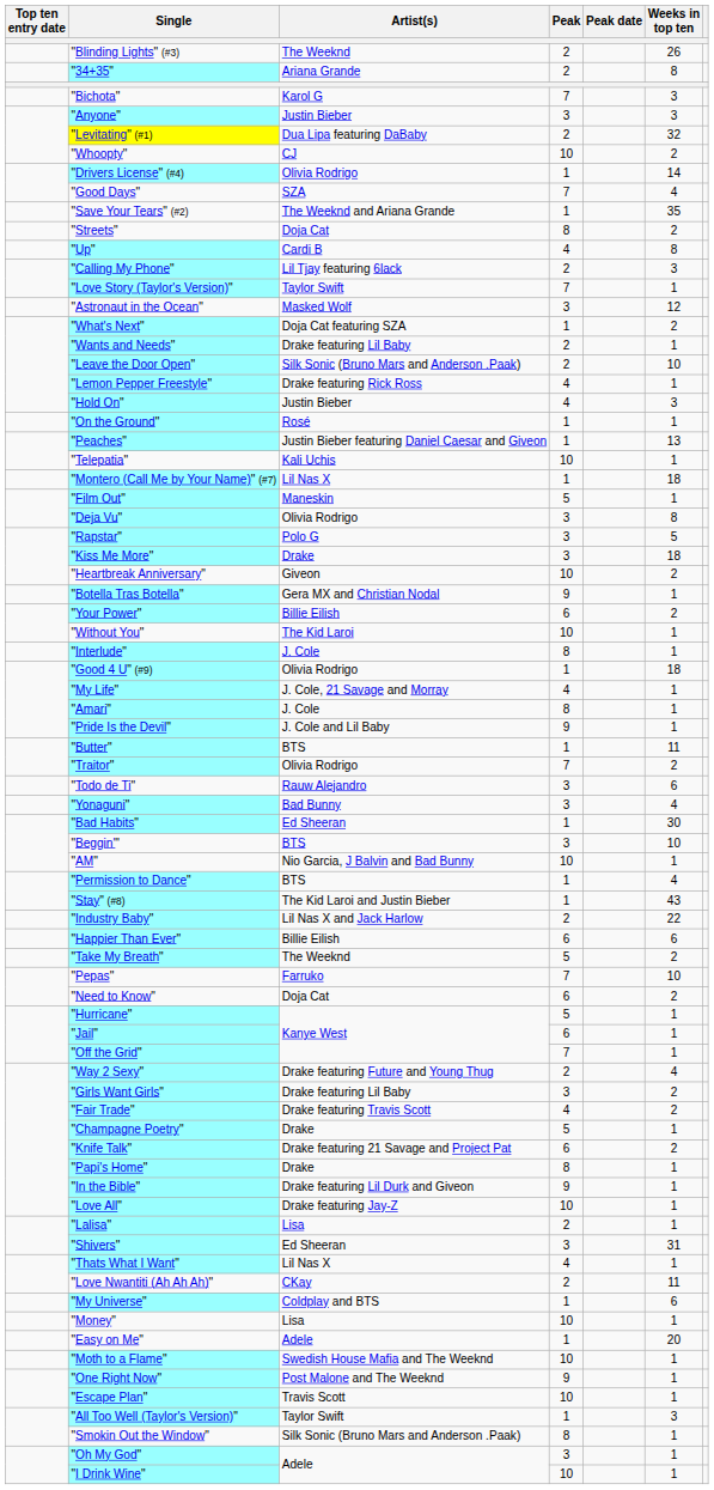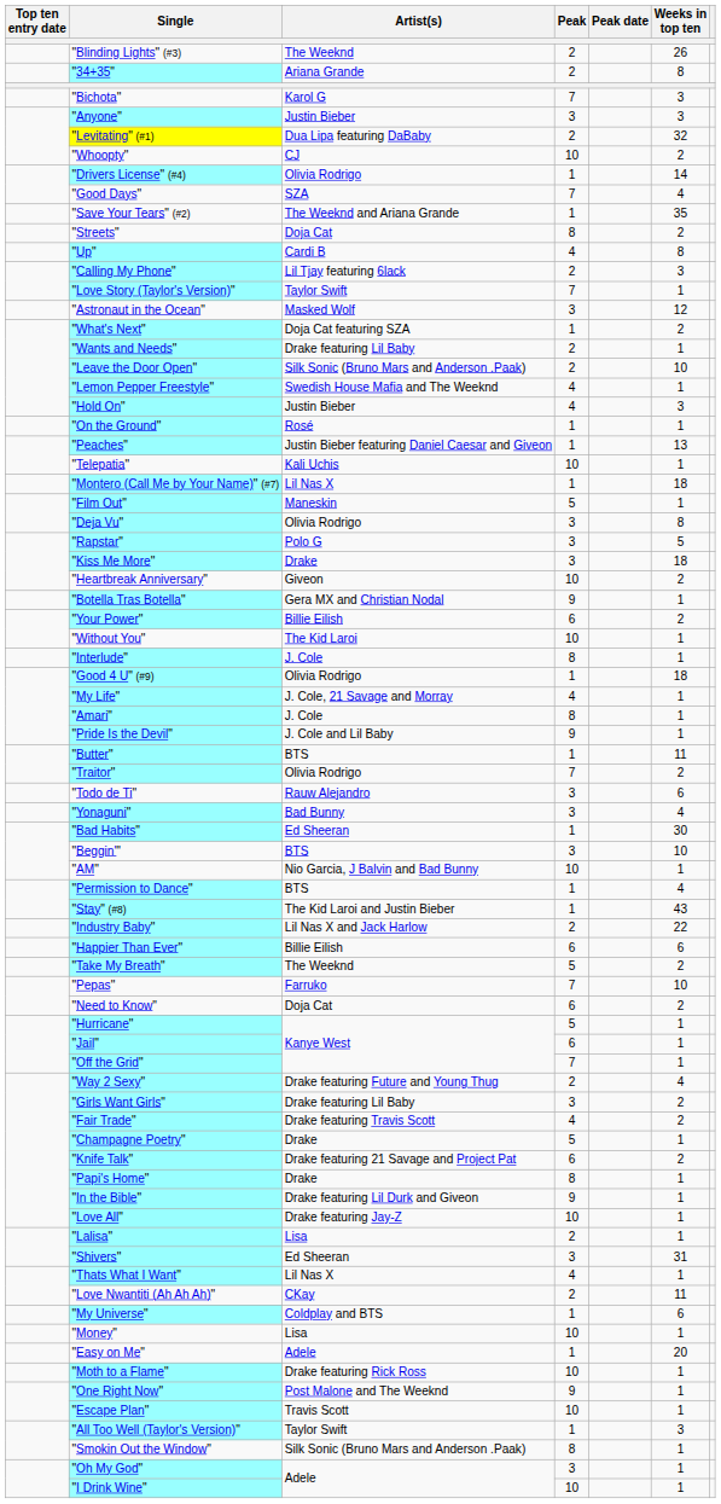"Lemon Pepper Freestyle" | Artist(s): Drake featuring Rick Ross -> Swedish House Mafia and The Weeknd
"Moth to a Flame" | Artist(s): Swedish House Mafia and The Weeknd -> Drake featuring Rick Ross
